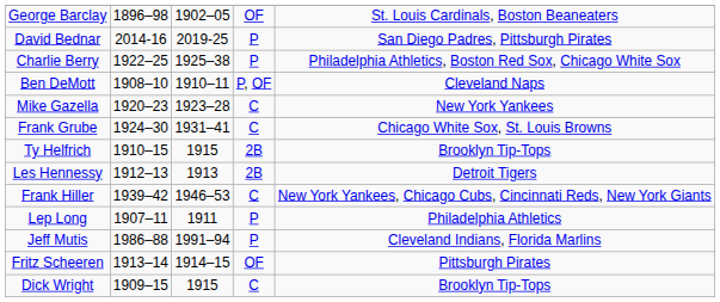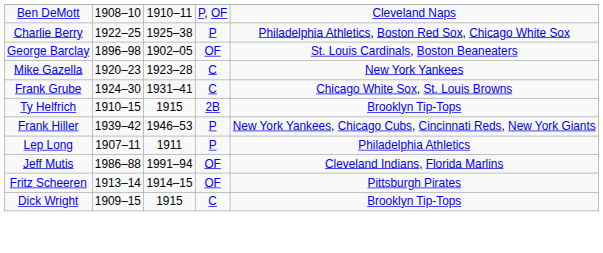rows swapped: George Barclay <-> Ben DeMott
- row: David Bednar | 2014-16 | 2019-25 | P | San Diego Padres, Pittsburgh Pirates
- row: Les Hennessy | 1912–13 | 1913 | 2B | Detroit Tigers
Frank Hiller | column 4: C -> P
Jeff Mutis | column 4: P -> OF
